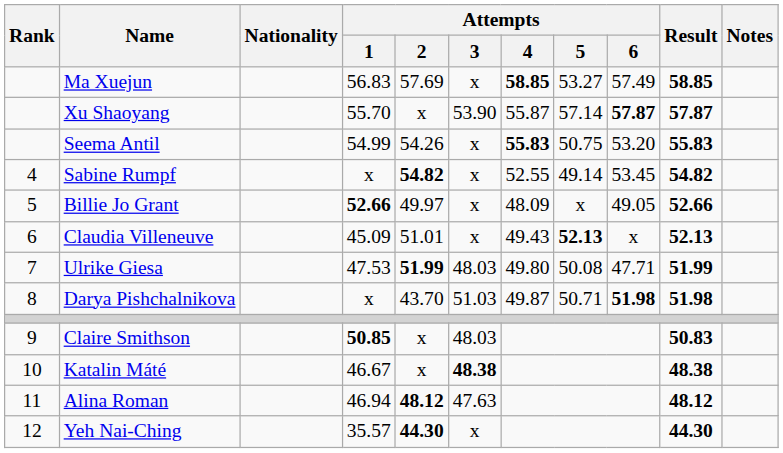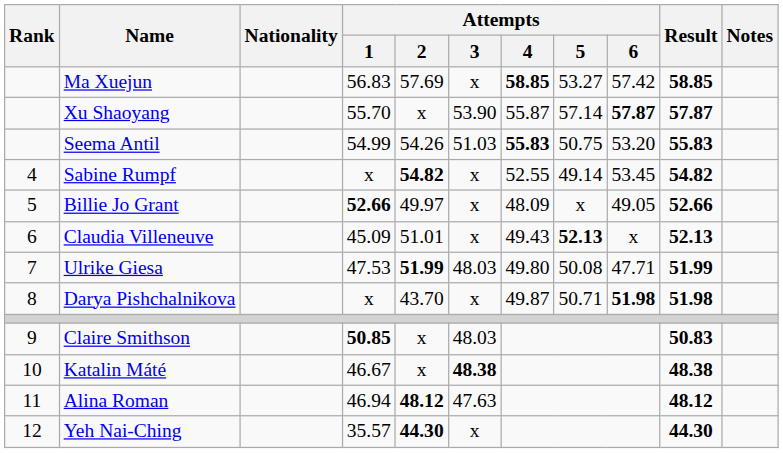Ma Xuejun | Attempts / 6: 57.49 -> 57.42
Seema Antil | Attempts / 3: x -> 51.03
Darya Pishchalnikova | Attempts / 3: 51.03 -> x
